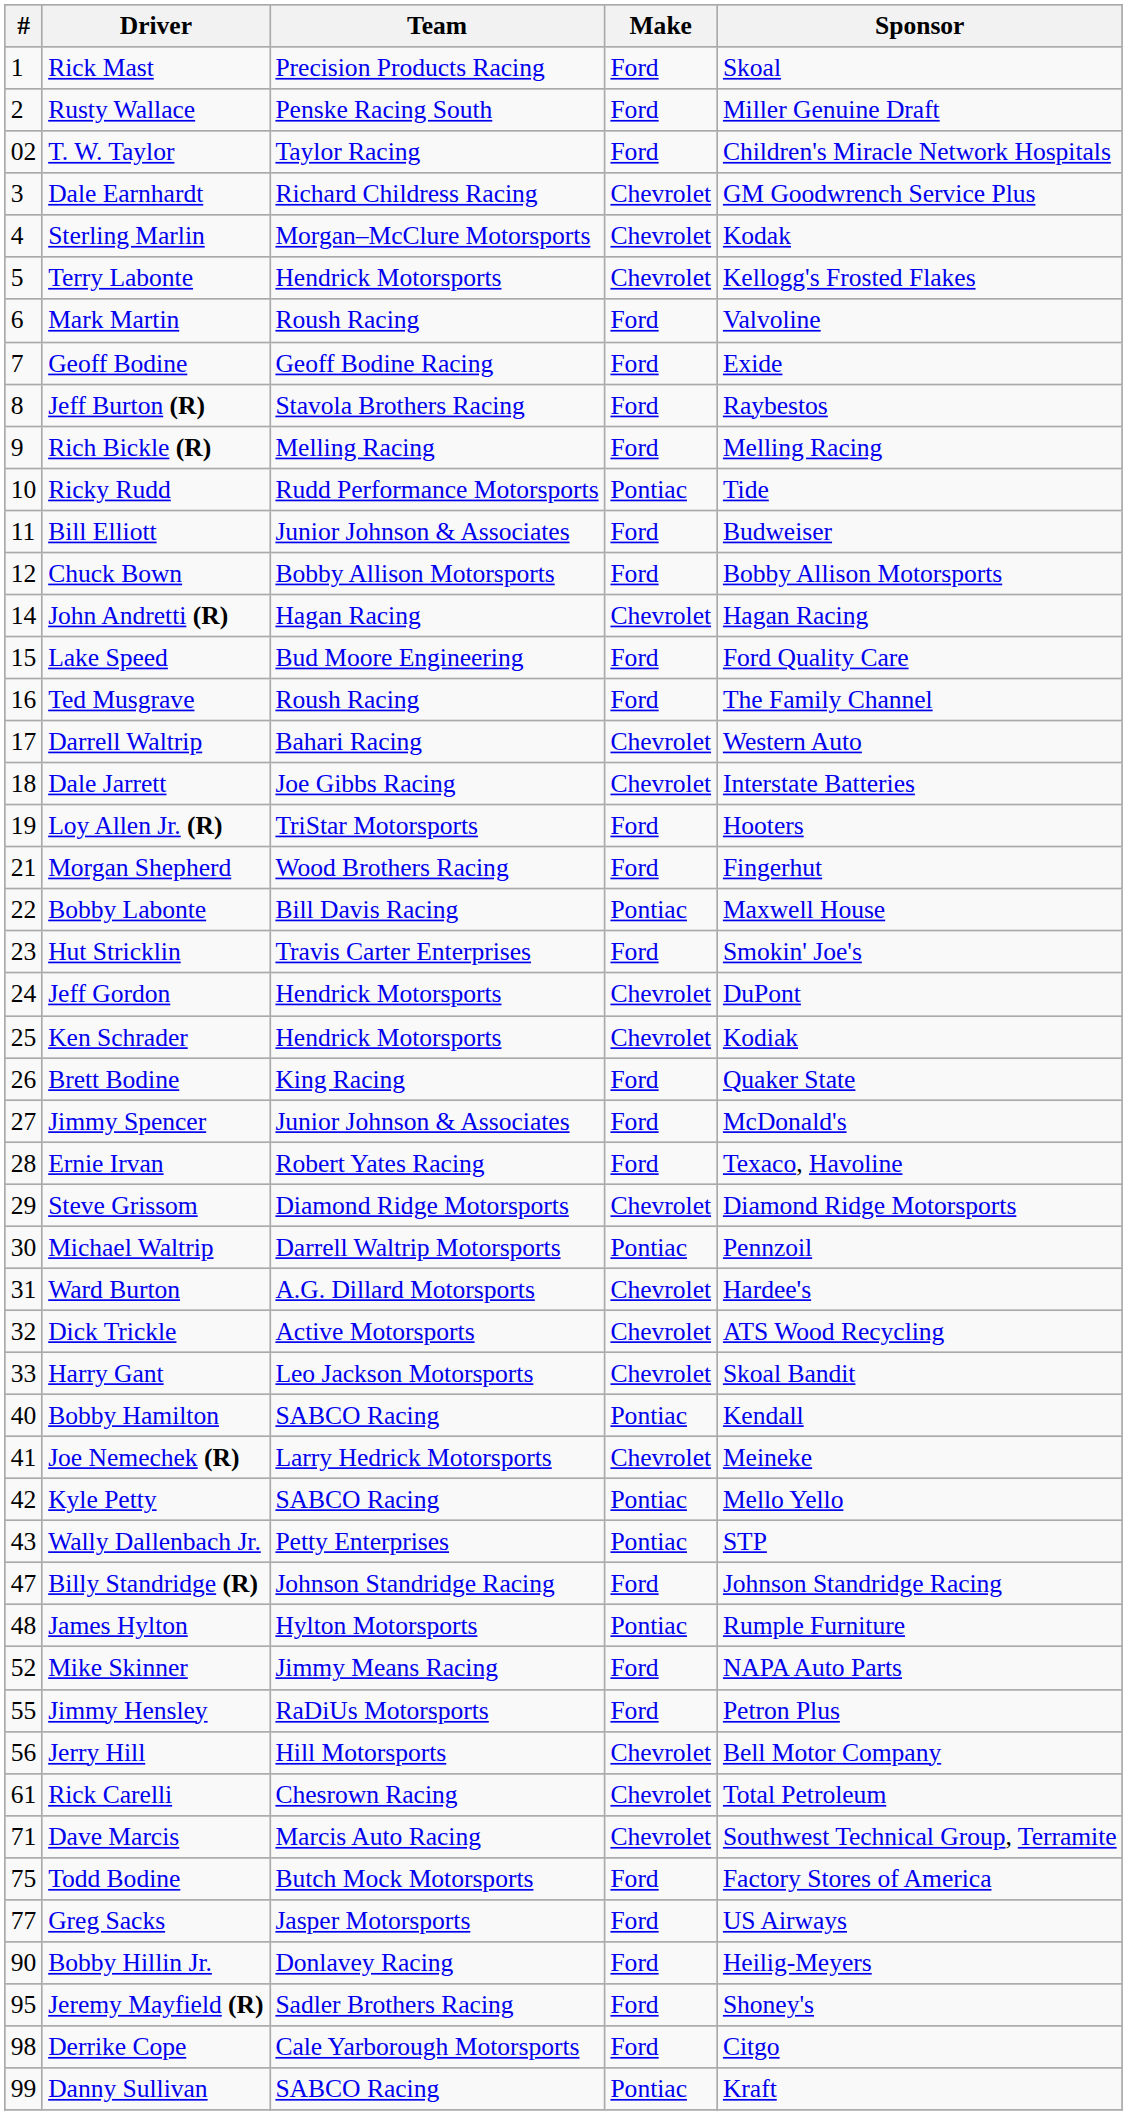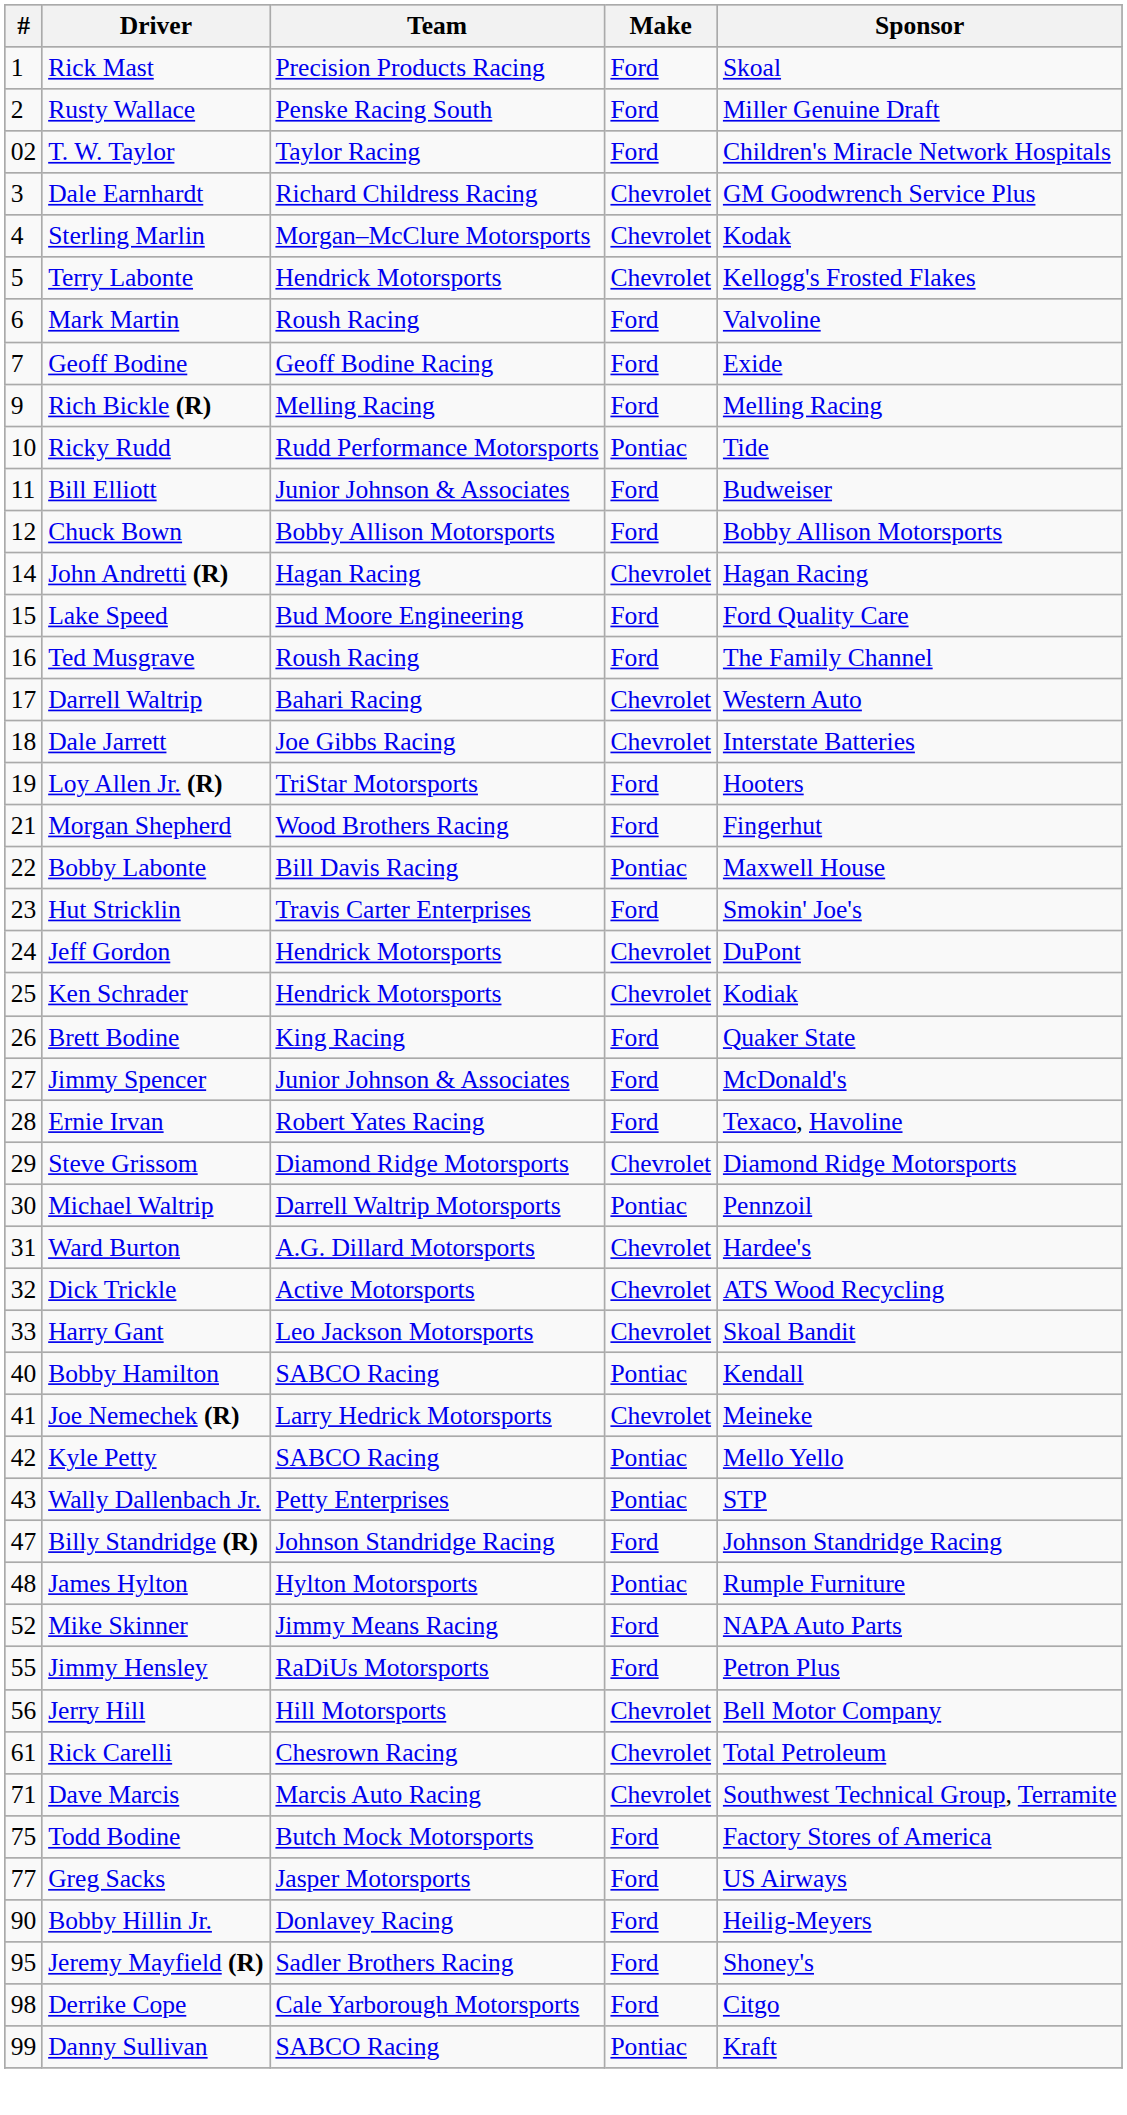- row: 8 | Jeff Burton (R) | Stavola Brothers Racing | Ford | Raybestos
